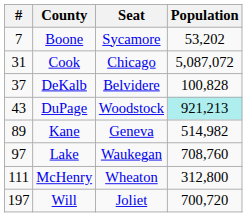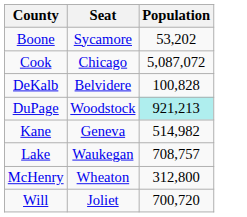- column: # | 7 | 31 | 37 | 43 | 89 | 97 | 111 | 197
Lake | Population: 708,760 -> 708,757
